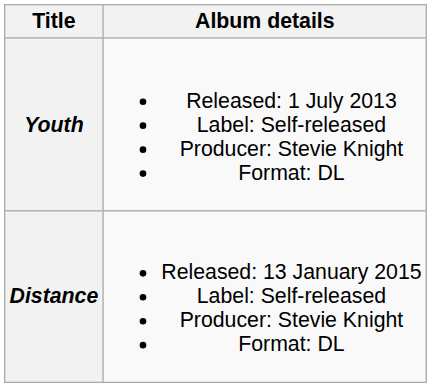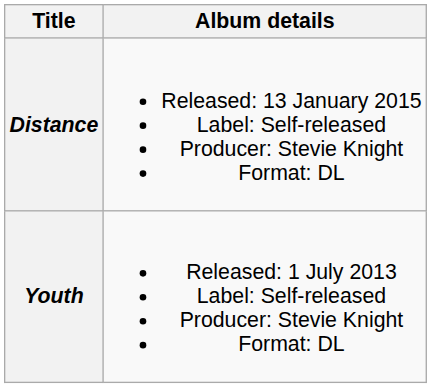rows swapped: Youth <-> Distance
